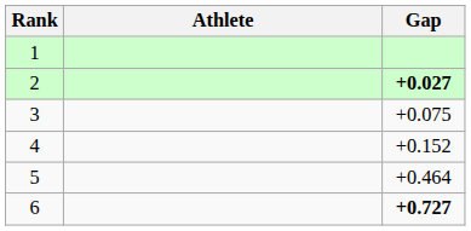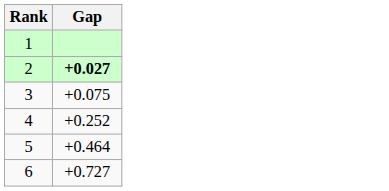- column: Athlete
4 | Gap: +0.152 -> +0.252
6 | Gap: bold -> normal
